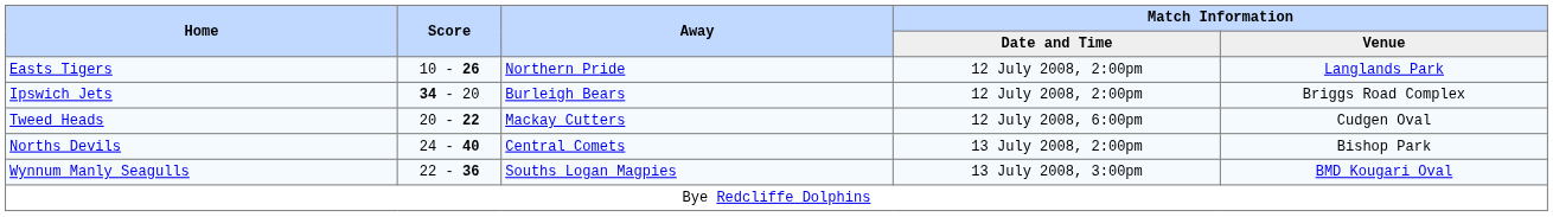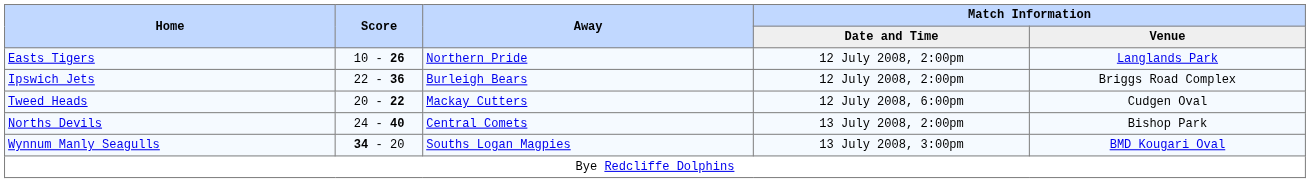Ipswich Jets | Score: 34 - 20 -> 22 - 36
Wynnum Manly Seagulls | Score: 22 - 36 -> 34 - 20
